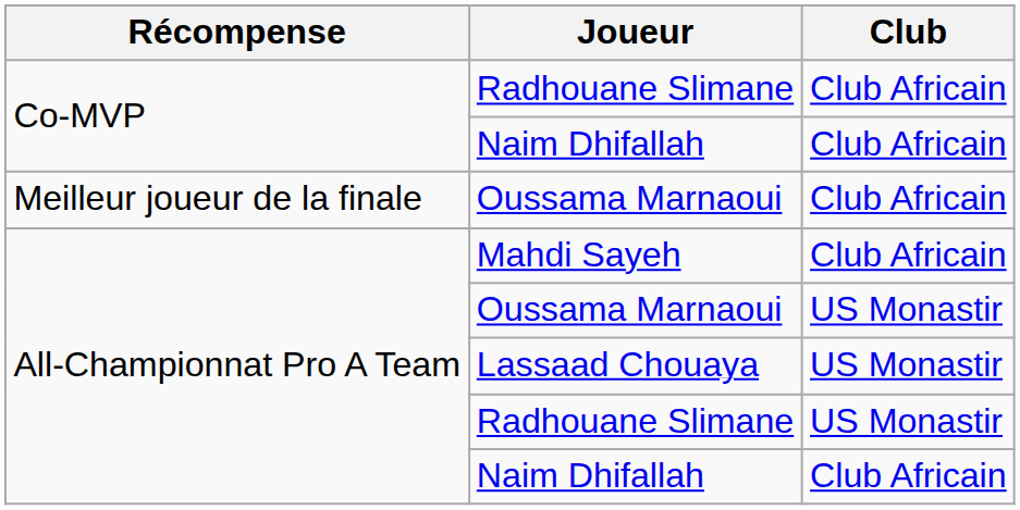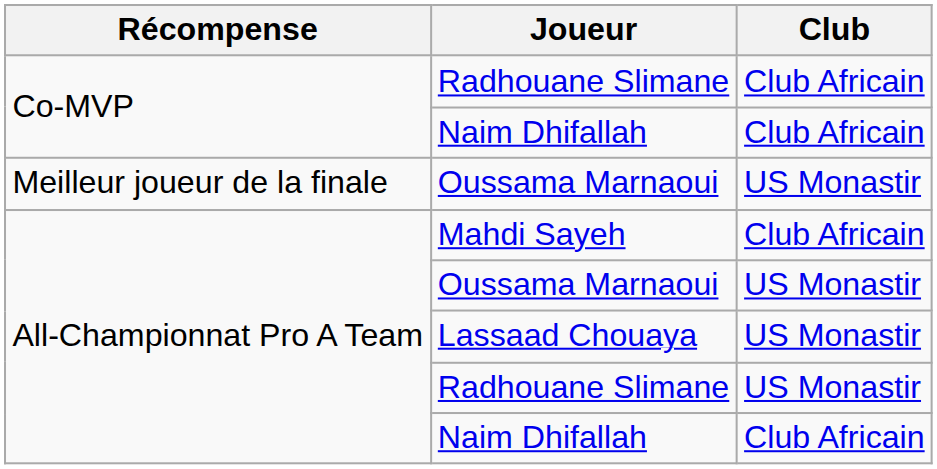Meilleur joueur de la finale / Oussama Marnaoui | Club: Club Africain -> US Monastir
